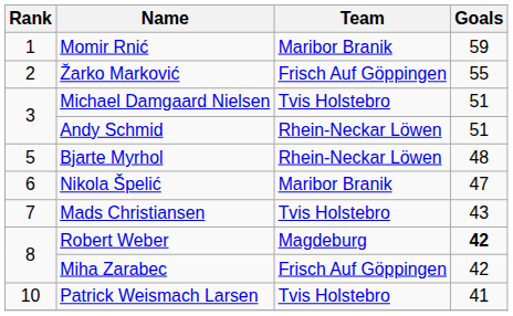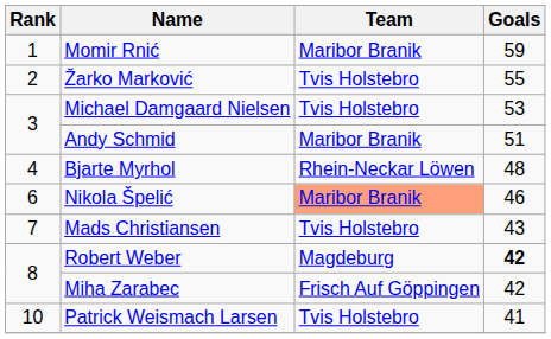Žarko Marković | Team: Frisch Auf Göppingen -> Tvis Holstebro
Michael Damgaard Nielsen | Goals: 51 -> 53
Andy Schmid | Team: Rhein-Neckar Löwen -> Maribor Branik
Bjarte Myrhol | Rank: 5 -> 4
Nikola Špelić | Team: no background -> lightsalmon background
Nikola Špelić | Goals: 47 -> 46
